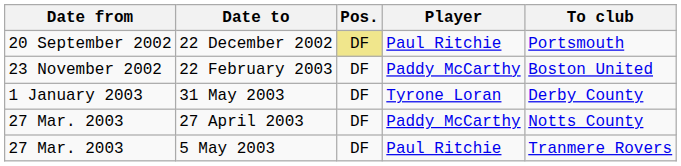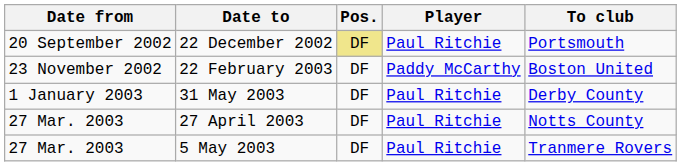31 May 2003 | Player: Tyrone Loran -> Paul Ritchie
27 April 2003 | Player: Paddy McCarthy -> Paul Ritchie
